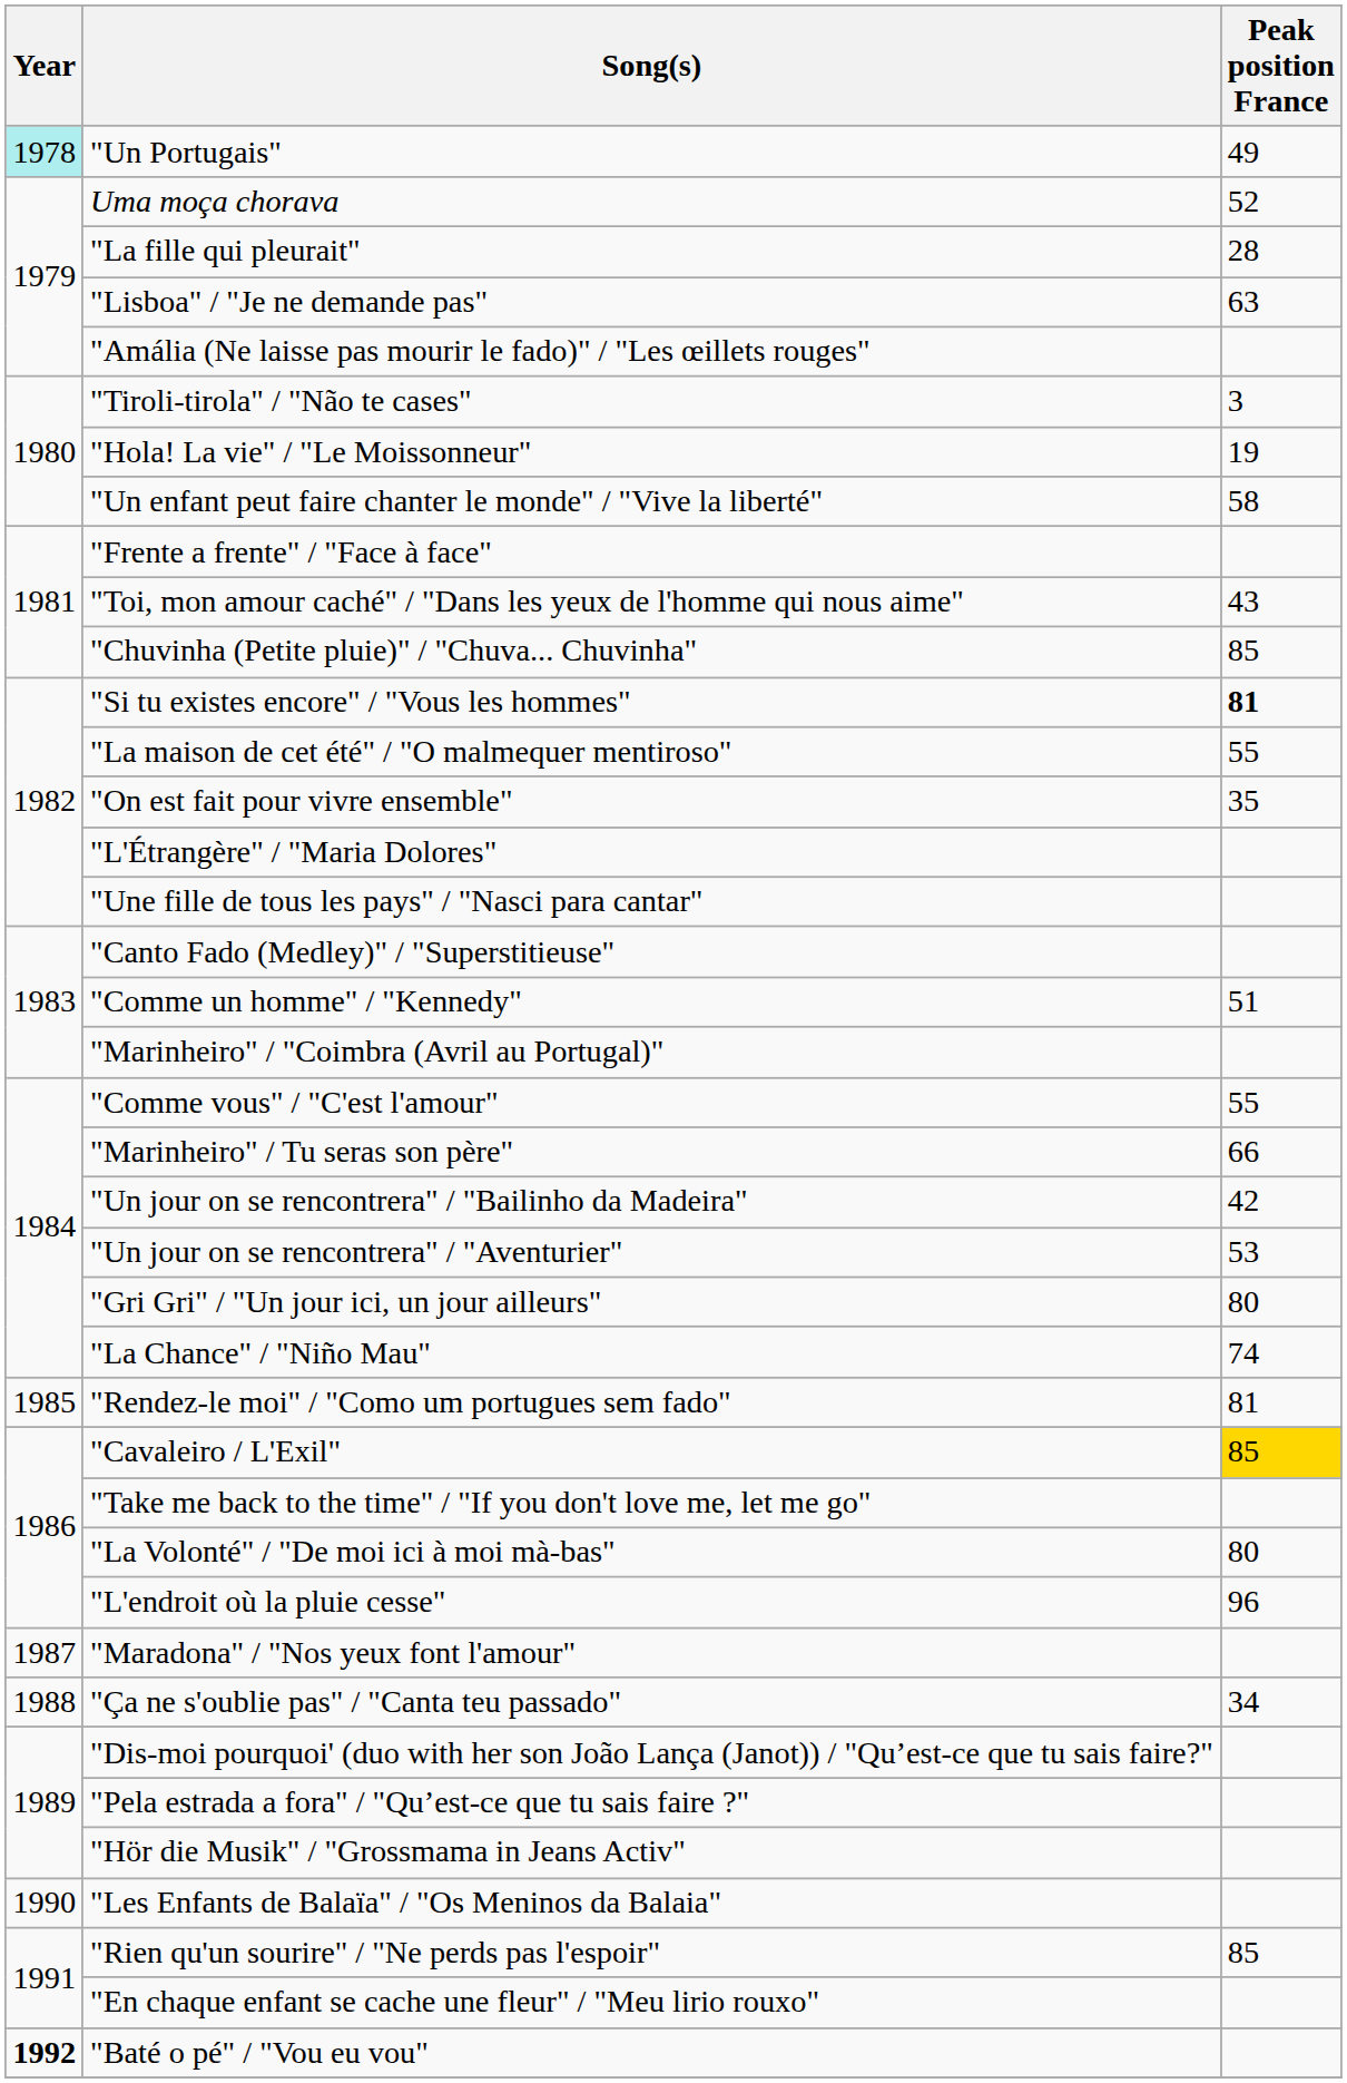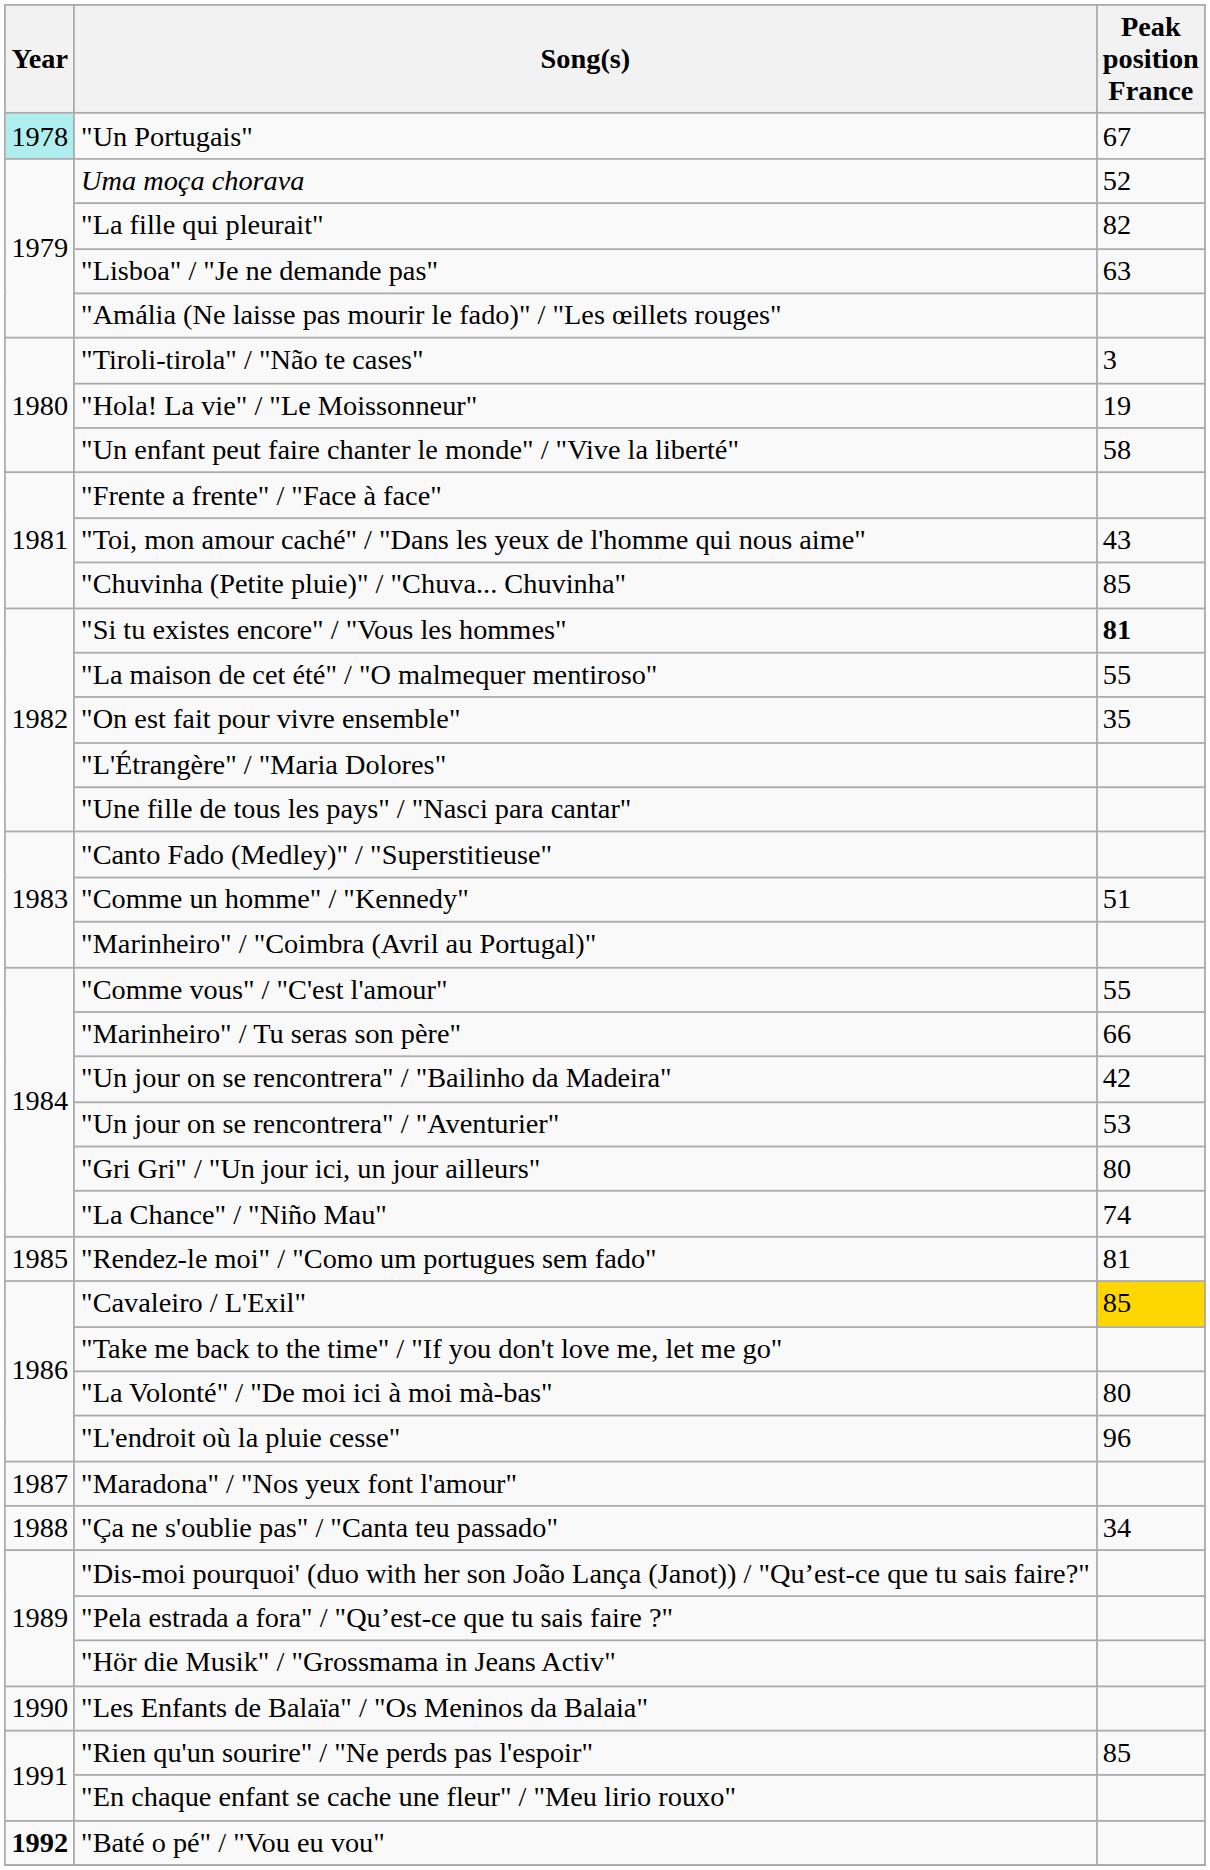"Un Portugais" | Peak position France: 49 -> 67
"La fille qui pleurait" | Peak position France: 28 -> 82
